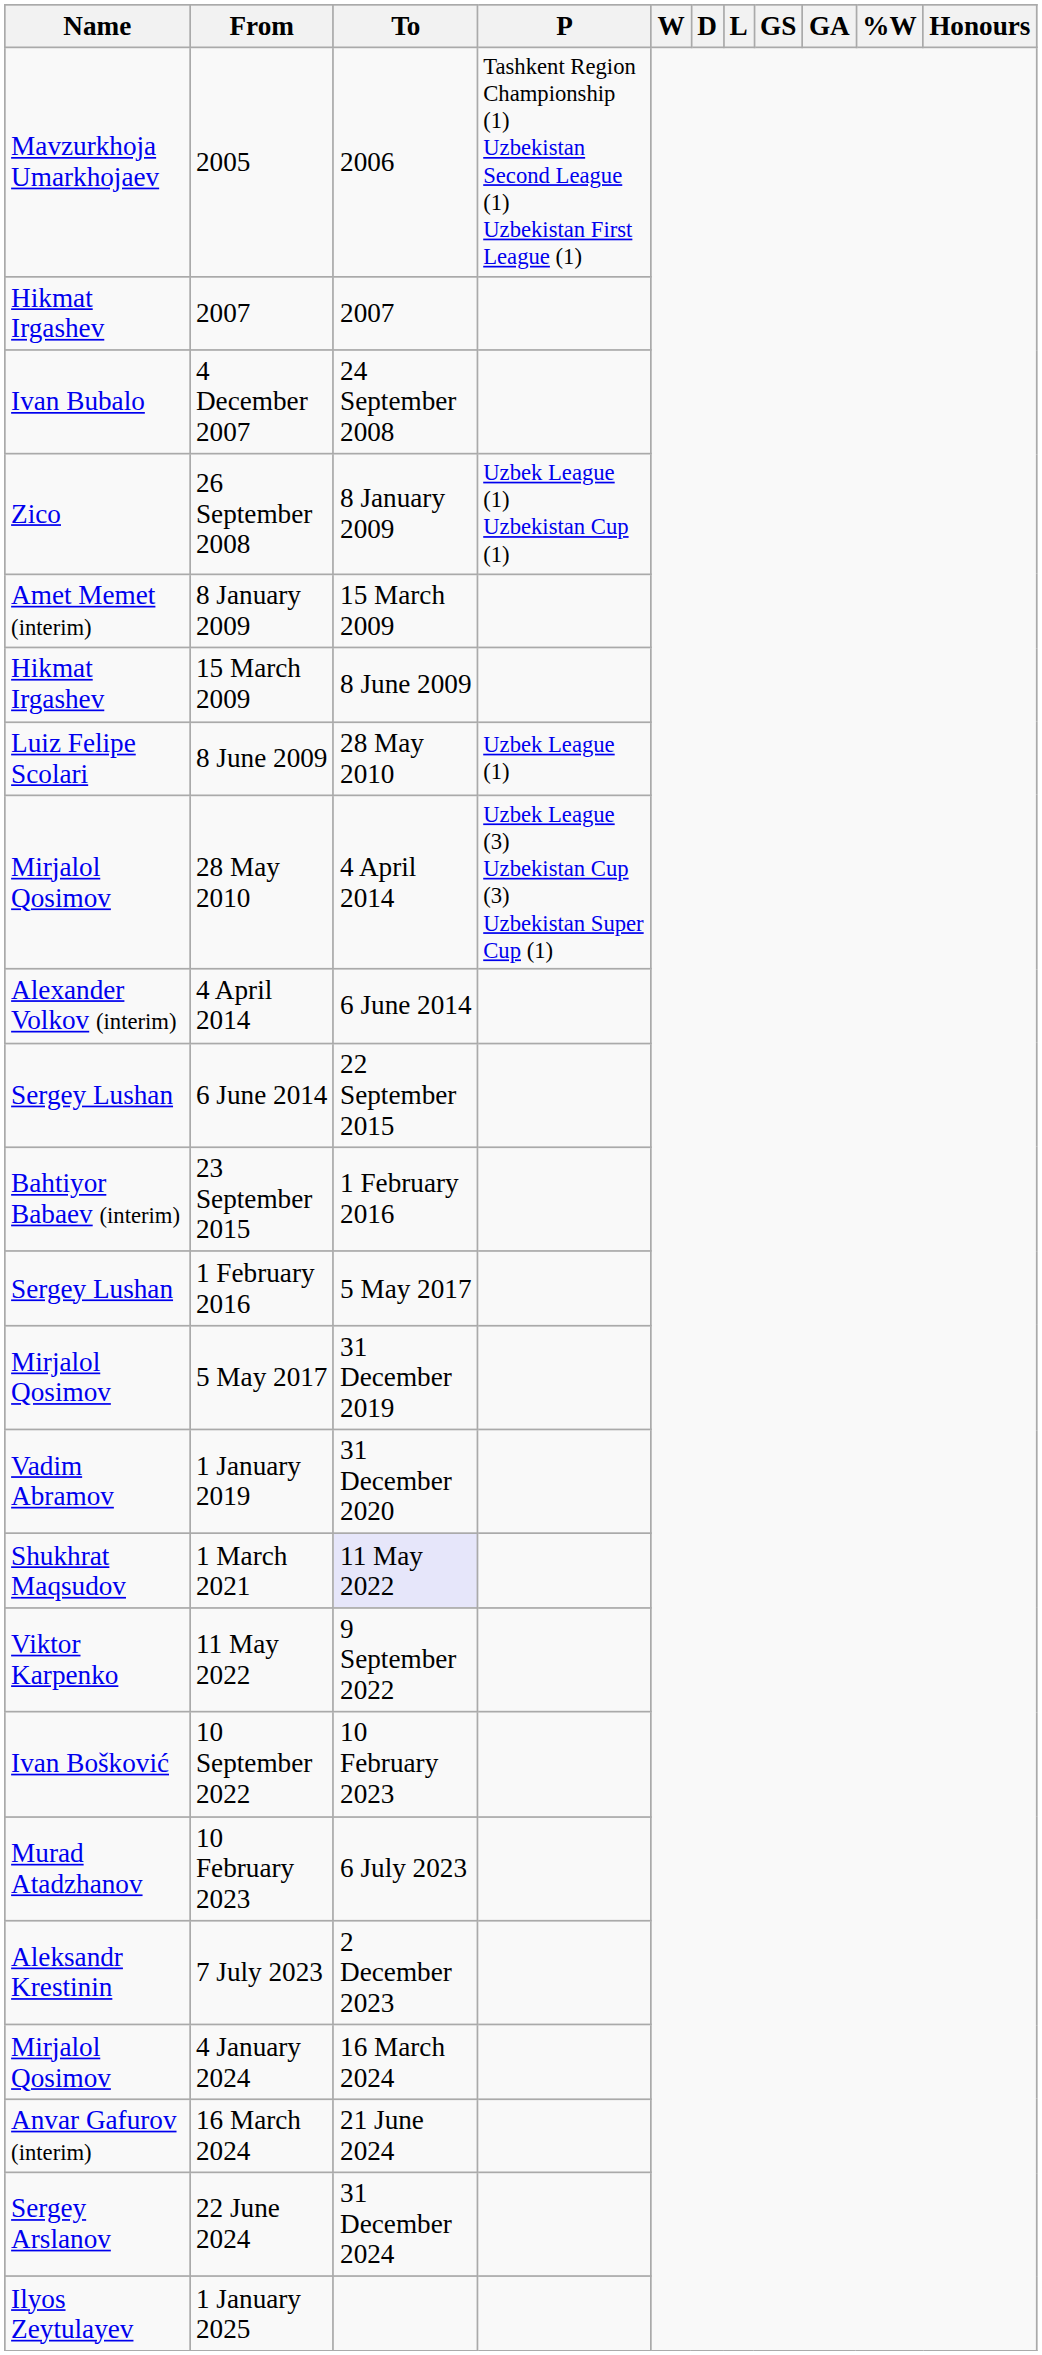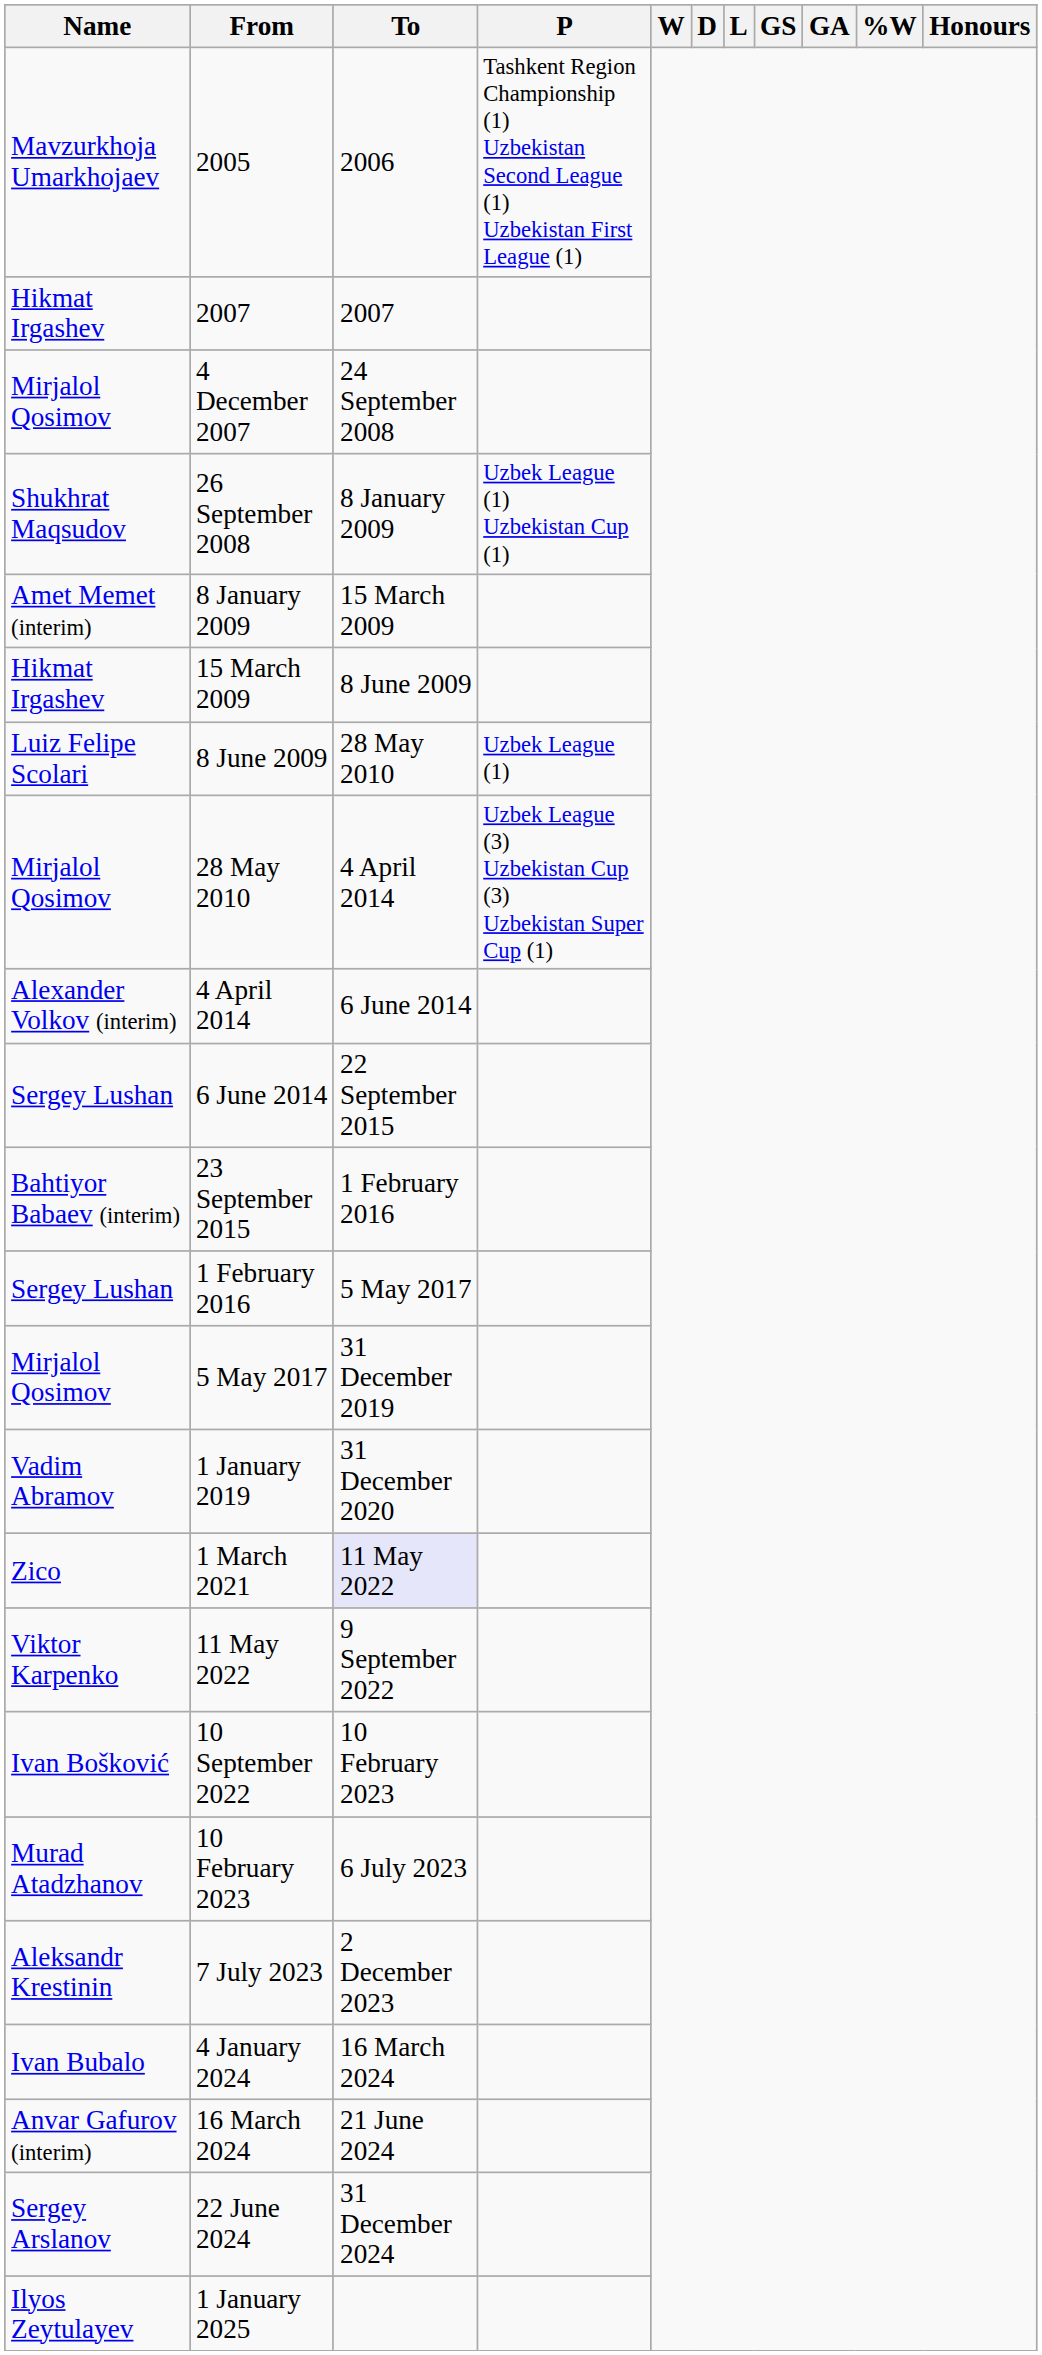4 December 2007 | Name: Ivan Bubalo -> Mirjalol Qosimov
26 September 2008 | Name: Zico -> Shukhrat Maqsudov
1 March 2021 | Name: Shukhrat Maqsudov -> Zico
4 January 2024 | Name: Mirjalol Qosimov -> Ivan Bubalo
